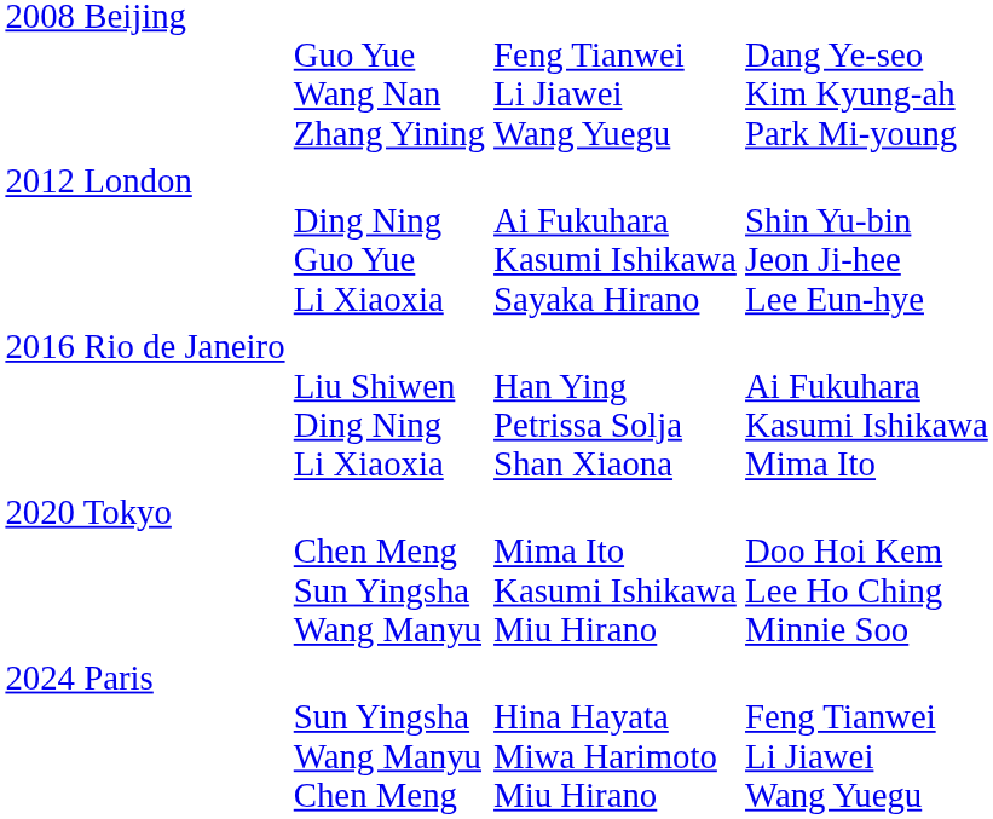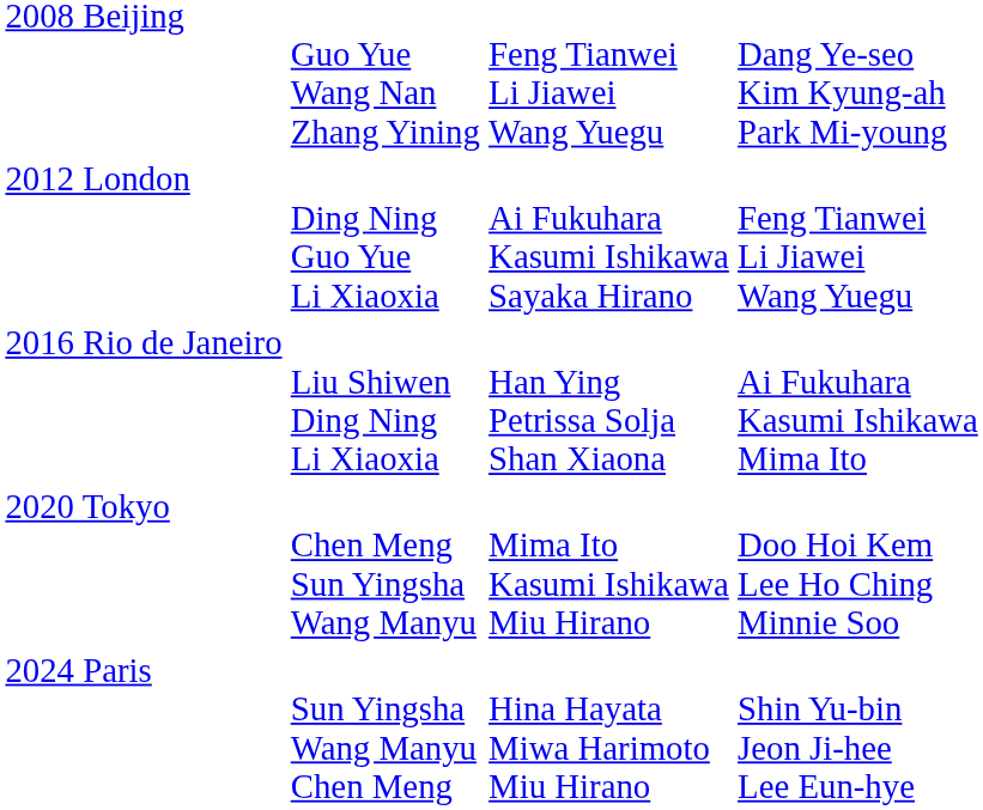2012 London | column 4: Shin Yu-bin Jeon Ji-hee Lee Eun-hye -> Feng Tianwei Li Jiawei Wang Yuegu
2024 Paris | column 4: Feng Tianwei Li Jiawei Wang Yuegu -> Shin Yu-bin Jeon Ji-hee Lee Eun-hye
